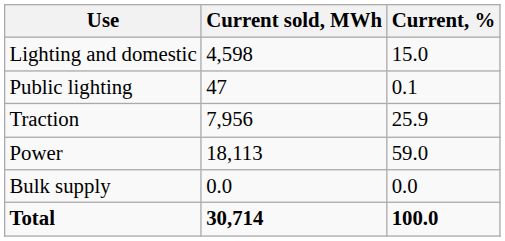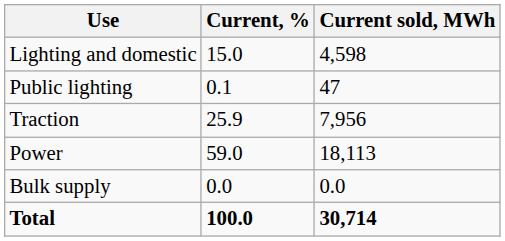columns swapped: Current sold, MWh <-> Current, %
